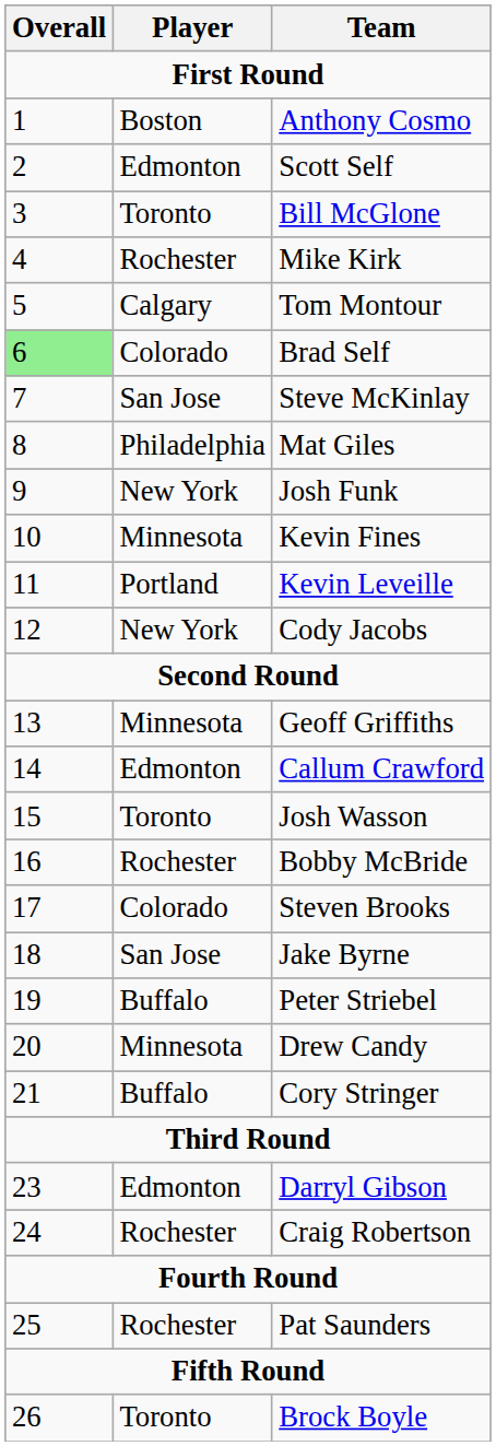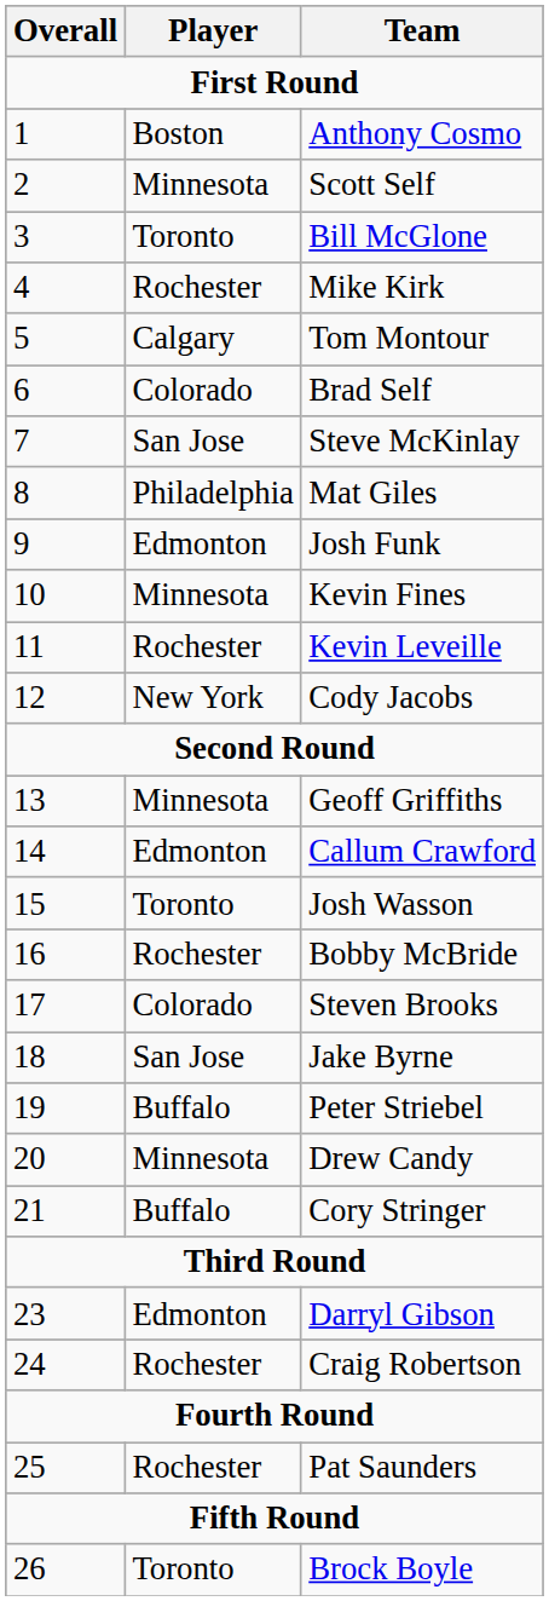Scott Self | Player: Edmonton -> Minnesota
Brad Self | Overall: lightgreen background -> no background
Josh Funk | Player: New York -> Edmonton
Kevin Leveille | Player: Portland -> Rochester
